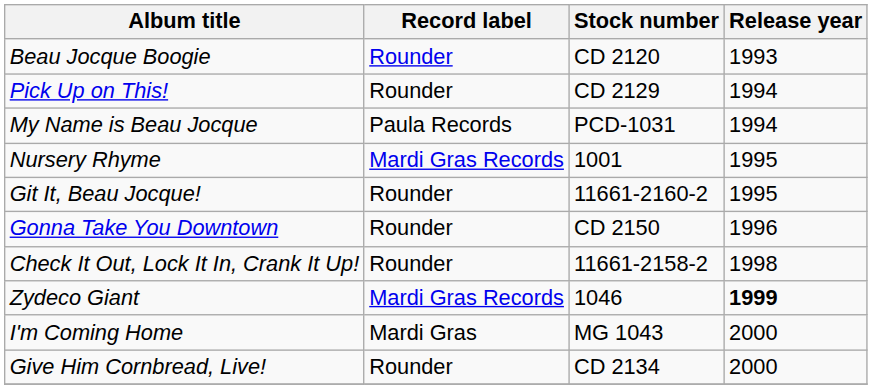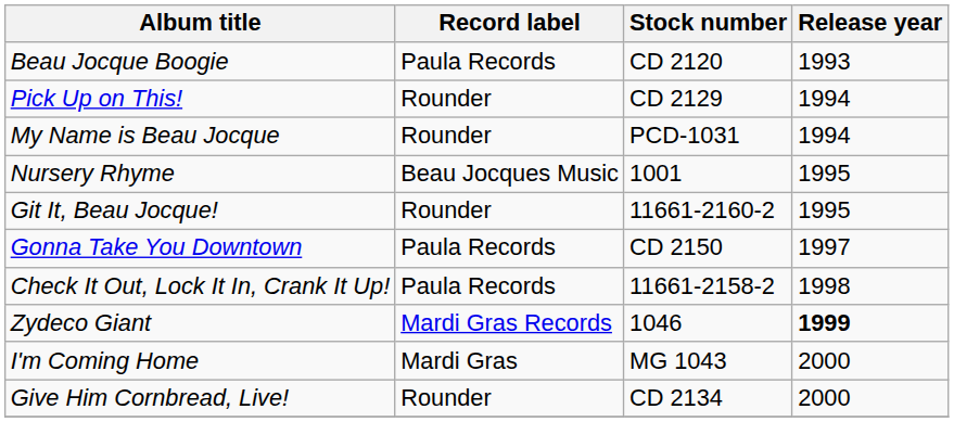Beau Jocque Boogie | Record label: Rounder -> Paula Records
My Name is Beau Jocque | Record label: Paula Records -> Rounder
Nursery Rhyme | Record label: Mardi Gras Records -> Beau Jocques Music
Gonna Take You Downtown | Record label: Rounder -> Paula Records
Gonna Take You Downtown | Release year: 1996 -> 1997
Check It Out, Lock It In, Crank It Up! | Record label: Rounder -> Paula Records
